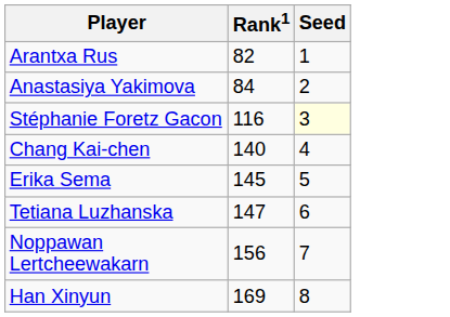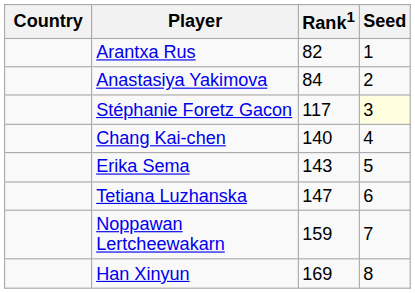+ column: Country
Stéphanie Foretz Gacon | Rank1: 116 -> 117
Erika Sema | Rank1: 145 -> 143
Noppawan Lertcheewakarn | Rank1: 156 -> 159
